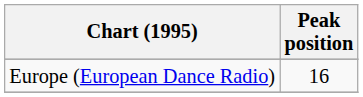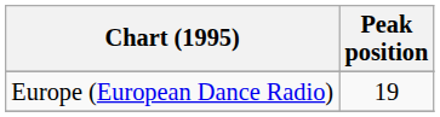Europe (European Dance Radio) | Peak position: 16 -> 19
